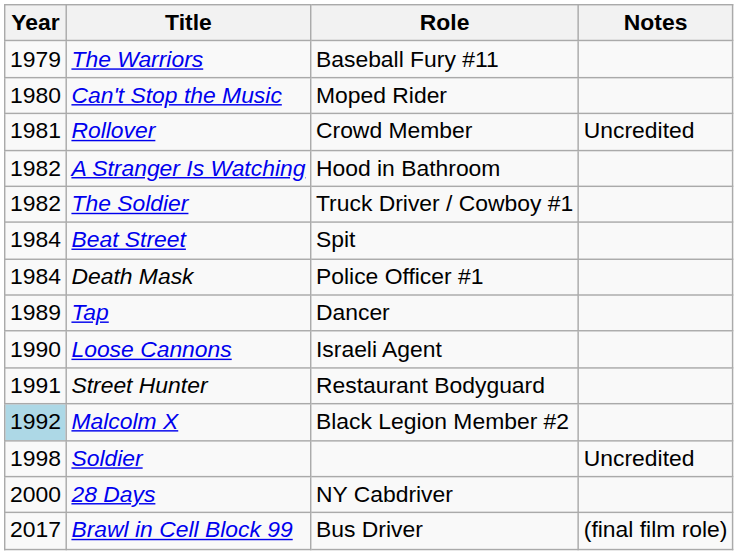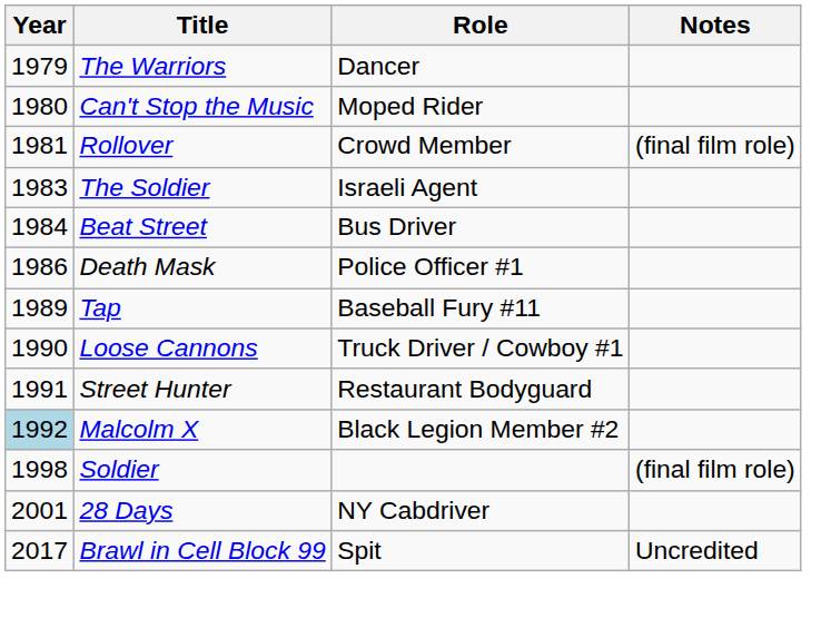The Warriors | Role: Baseball Fury #11 -> Dancer
Rollover | Notes: Uncredited -> (final film role)
- row: 1982 | A Stranger Is Watching | Hood in Bathroom
The Soldier | Year: 1982 -> 1983
The Soldier | Role: Truck Driver / Cowboy #1 -> Israeli Agent
Beat Street | Role: Spit -> Bus Driver
Death Mask | Year: 1984 -> 1986
Tap | Role: Dancer -> Baseball Fury #11
Loose Cannons | Role: Israeli Agent -> Truck Driver / Cowboy #1
Soldier | Notes: Uncredited -> (final film role)
28 Days | Year: 2000 -> 2001
Brawl in Cell Block 99 | Role: Bus Driver -> Spit
Brawl in Cell Block 99 | Notes: (final film role) -> Uncredited
